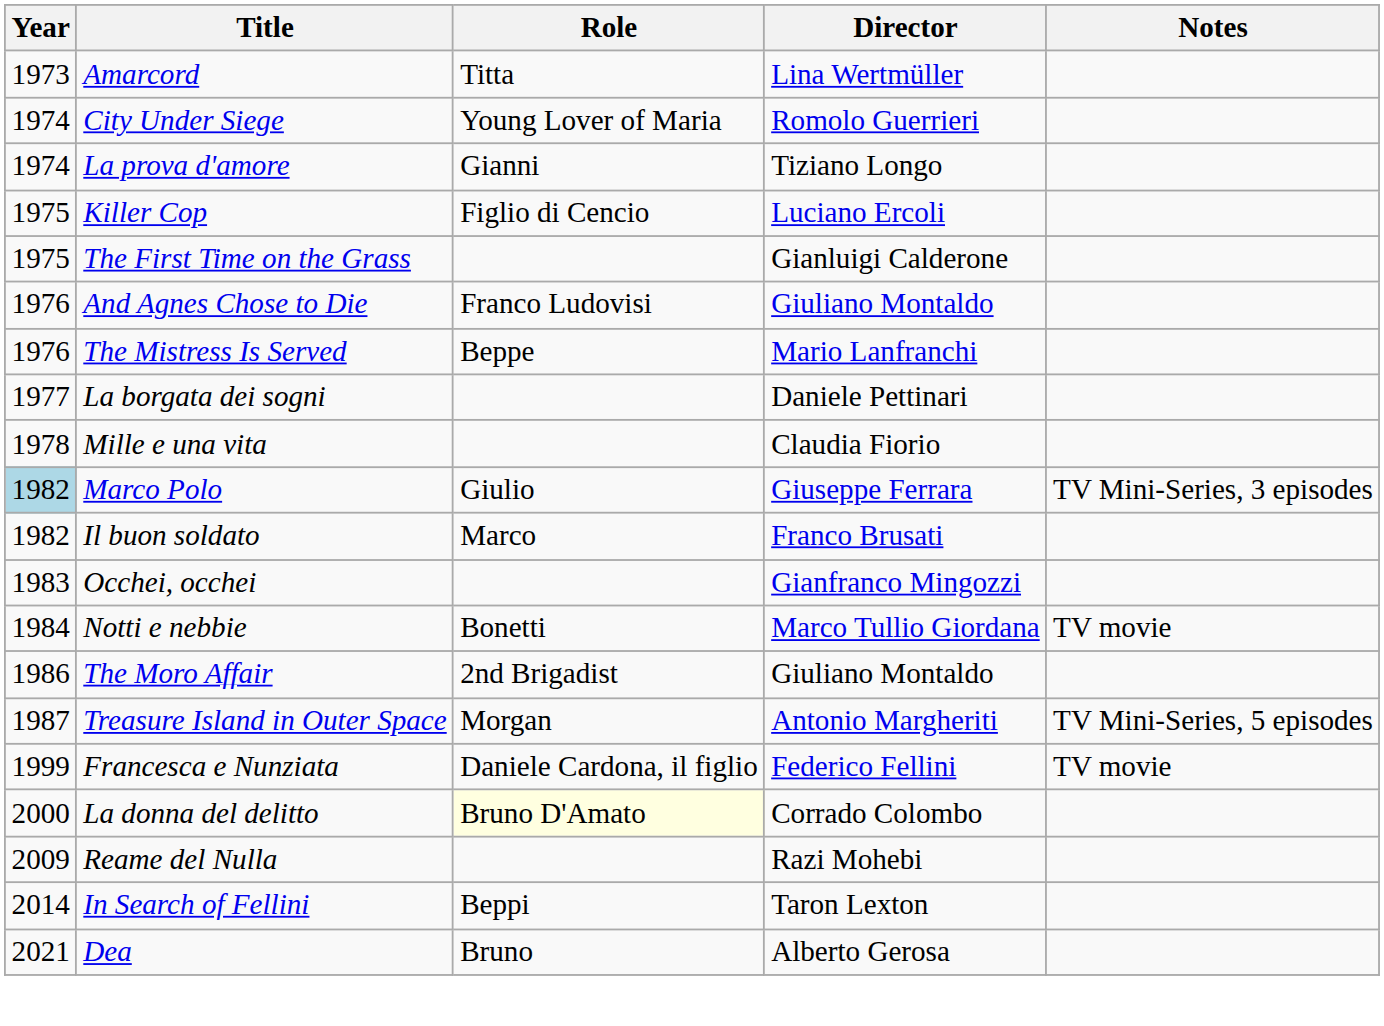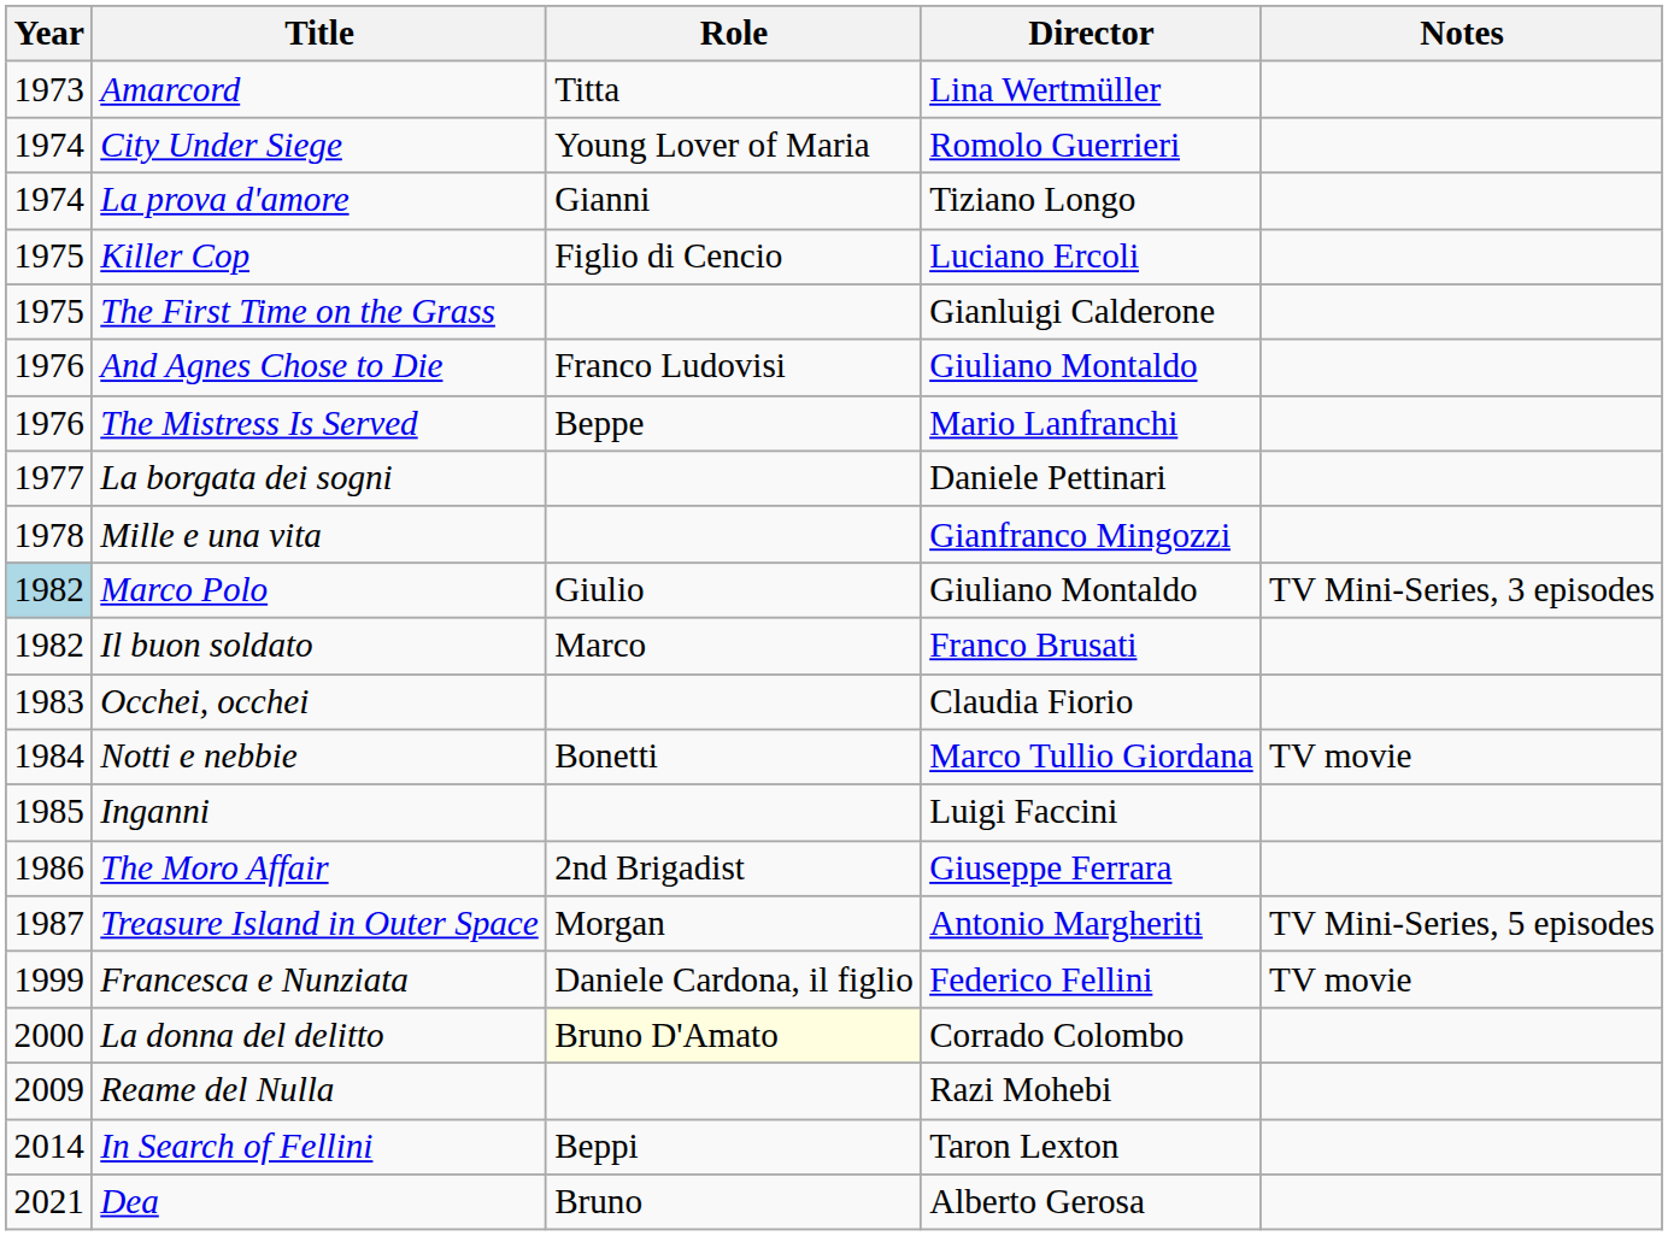Mille e una vita | Director: Claudia Fiorio -> Gianfranco Mingozzi
Marco Polo | Director: Giuseppe Ferrara -> Giuliano Montaldo
Occhei, occhei | Director: Gianfranco Mingozzi -> Claudia Fiorio
+ row: 1985 | Inganni | Luigi Faccini
The Moro Affair | Director: Giuliano Montaldo -> Giuseppe Ferrara
